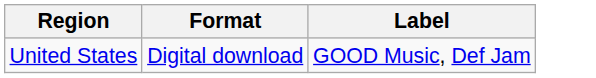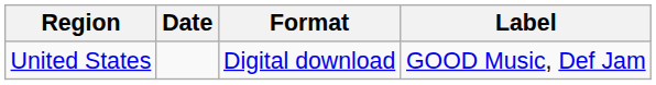+ column: Date
